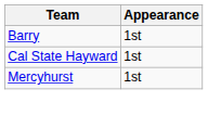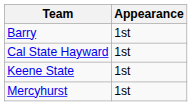+ row: Keene State | 1st
